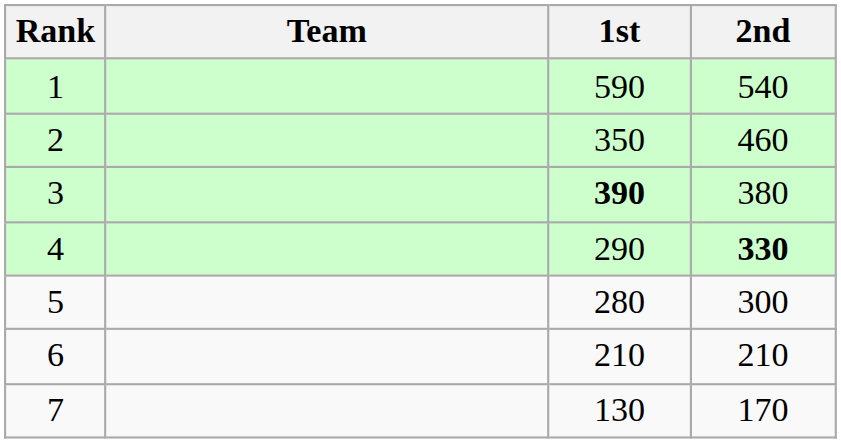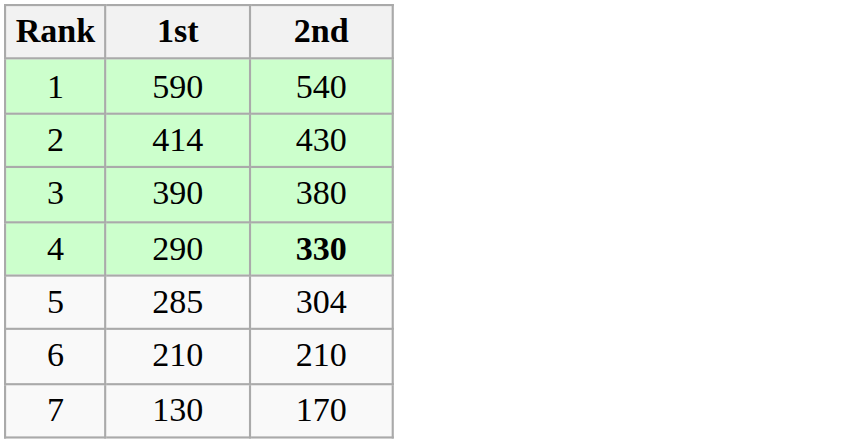- column: Team
2 | 1st: 350 -> 414
2 | 2nd: 460 -> 430
3 | 1st: bold -> normal
5 | 1st: 280 -> 285
5 | 2nd: 300 -> 304
